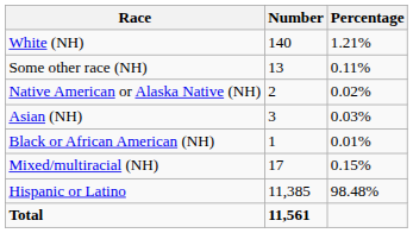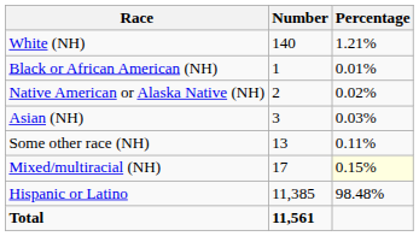rows swapped: Black or African American (NH) <-> Some other race (NH)
Mixed/multiracial (NH) | Percentage: no background -> lightyellow background
